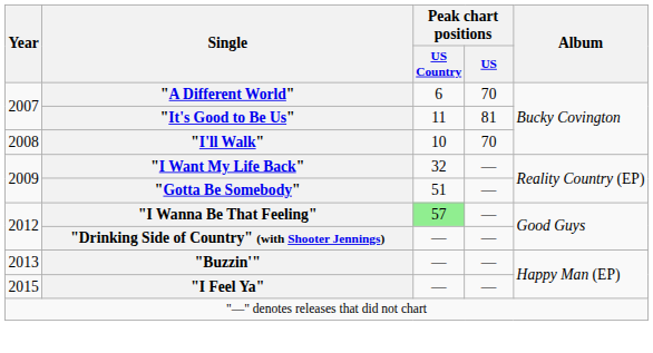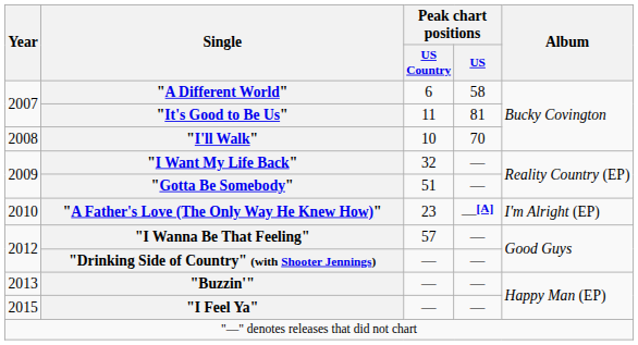"A Different World" | Peak chart positions / US: 70 -> 58
+ row: 2010 | "A Father's Love (The Only Way He Knew How)" | 23 | —[A] | I'm Alright (EP)
"I Wanna Be That Feeling" | Peak chart positions / US Country: lightgreen background -> no background
